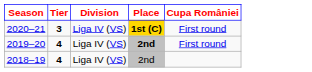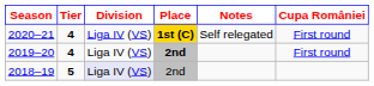+ column: Notes | Self relegated
2020–21 | Tier: 3 -> 4
2018–19 | Tier: 4 -> 5
2018–19 | Division: no background -> lavender background
